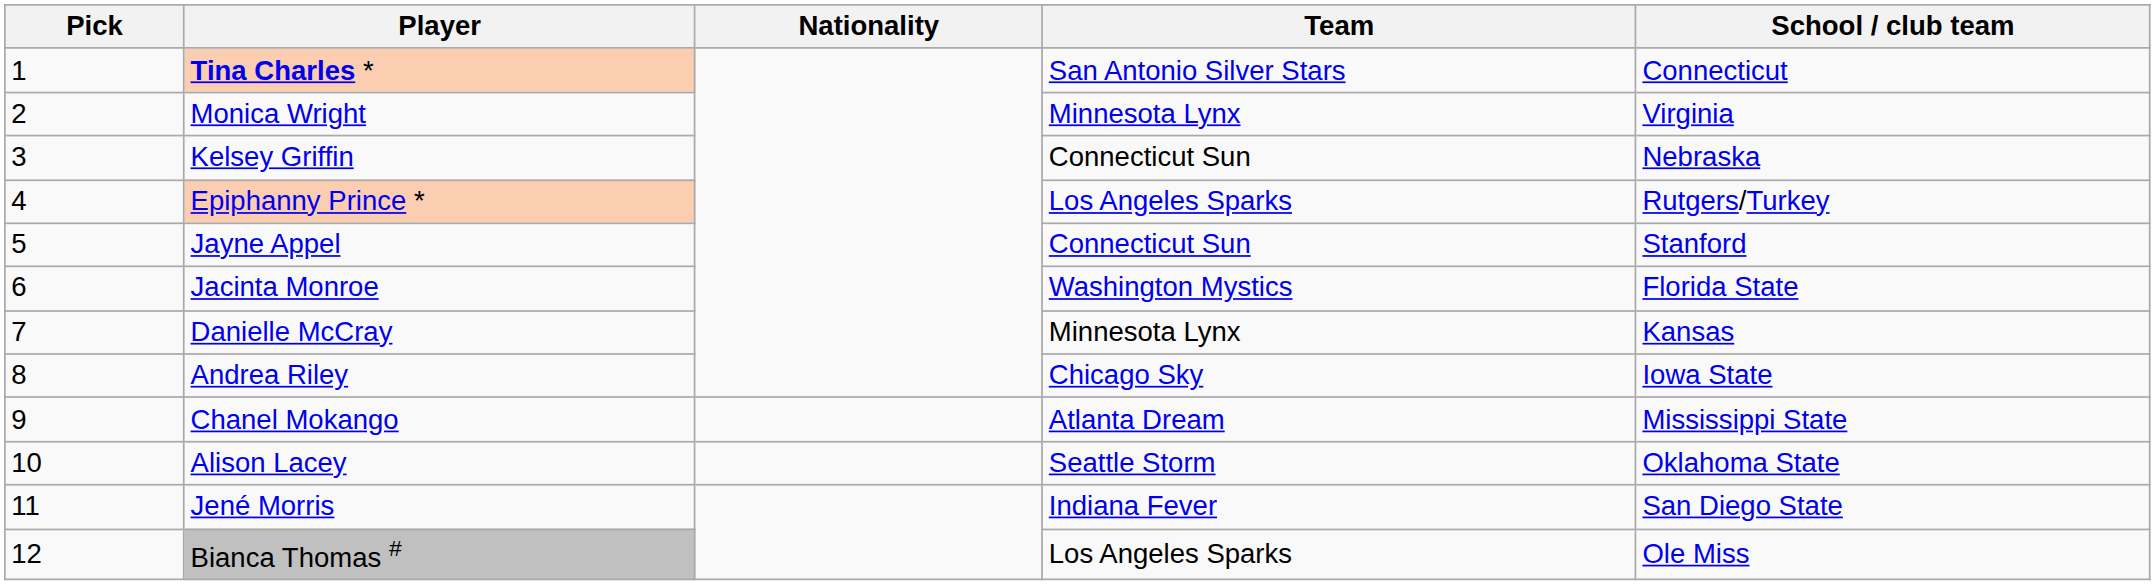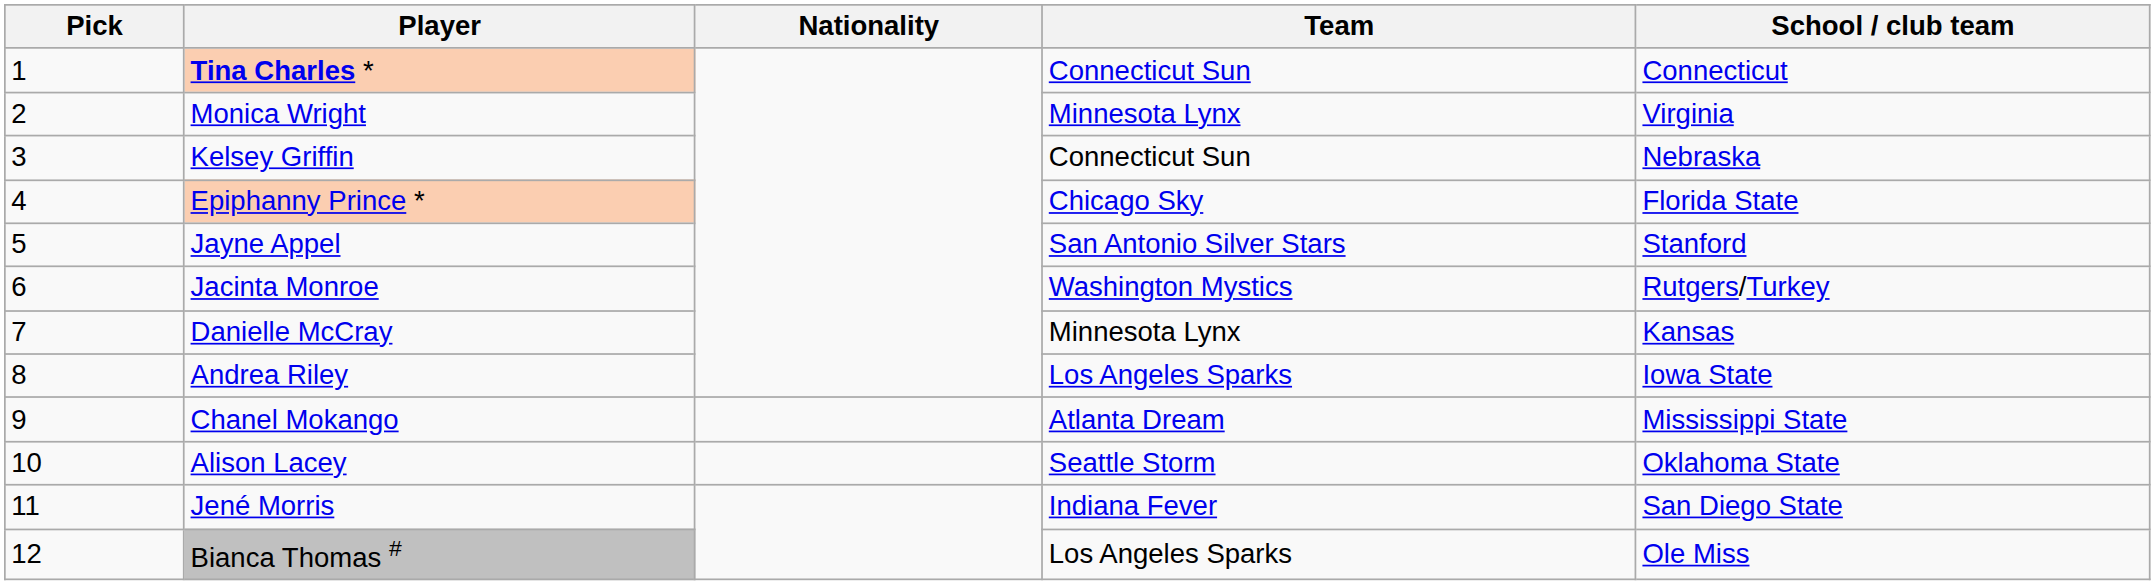Tina Charles * | Team: San Antonio Silver Stars -> Connecticut Sun
Epiphanny Prince * | Team: Los Angeles Sparks -> Chicago Sky
Epiphanny Prince * | School / club team: Rutgers/Turkey -> Florida State
Jayne Appel | Team: Connecticut Sun -> San Antonio Silver Stars
Jacinta Monroe | School / club team: Florida State -> Rutgers/Turkey
Andrea Riley | Team: Chicago Sky -> Los Angeles Sparks
